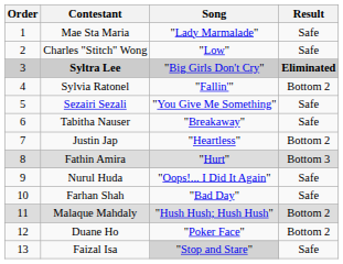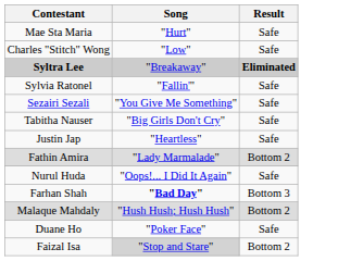- column: Order | 1 | 2 | 3 | 4 | 5 | 6 | 7 | 8 | 9 | 10 | 11 | 12 | 13
Mae Sta Maria | Song: "Lady Marmalade" -> "Hurt"
Syltra Lee | Song: "Big Girls Don't Cry" -> "Breakaway"
Sylvia Ratonel | Result: Bottom 2 -> Safe
Tabitha Nauser | Song: "Breakaway" -> "Big Girls Don't Cry"
Justin Jap | Result: Bottom 2 -> Safe
Fathin Amira | Song: "Hurt" -> "Lady Marmalade"
Fathin Amira | Result: Bottom 3 -> Bottom 2
Farhan Shah | Song: normal -> bold
Farhan Shah | Result: Safe -> Bottom 3
Duane Ho | Result: Bottom 2 -> Safe
Faizal Isa | Result: Safe -> Bottom 2
